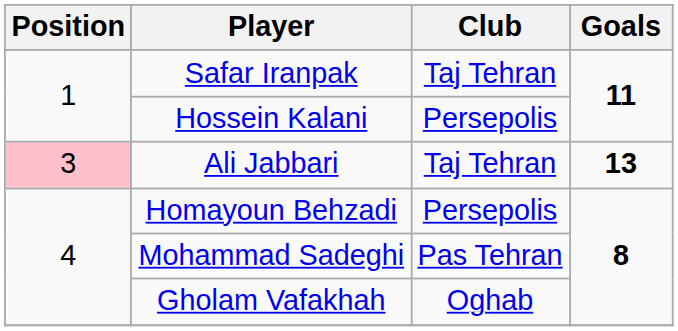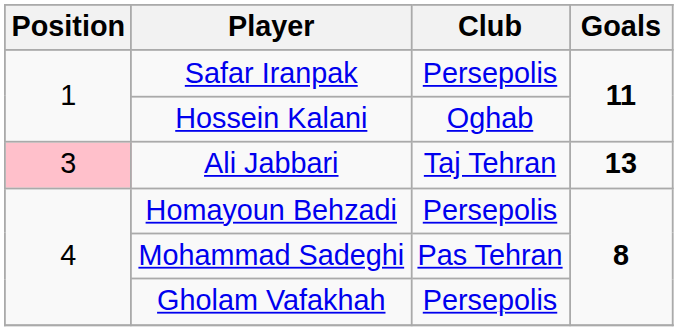Safar Iranpak | Club: Taj Tehran -> Persepolis
Hossein Kalani | Club: Persepolis -> Oghab
Gholam Vafakhah | Club: Oghab -> Persepolis
